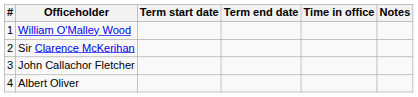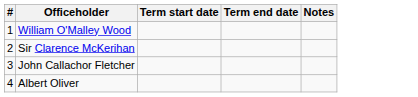- column: Time in office
